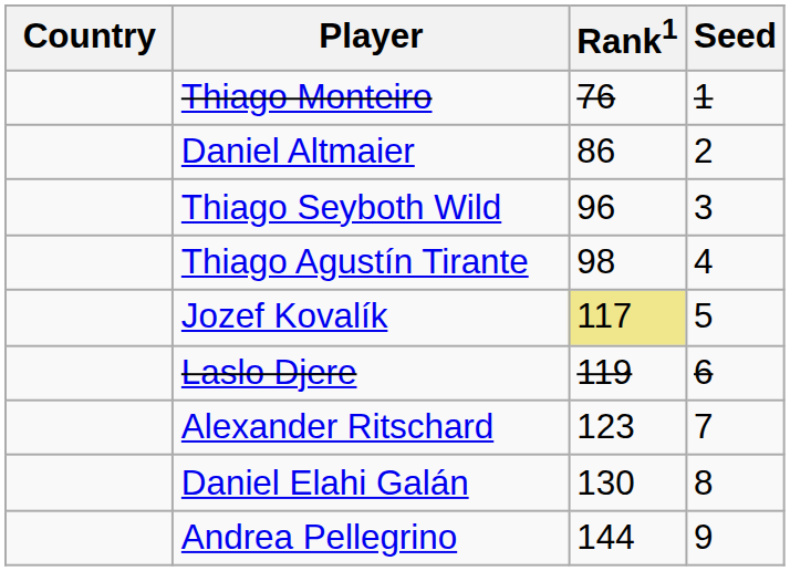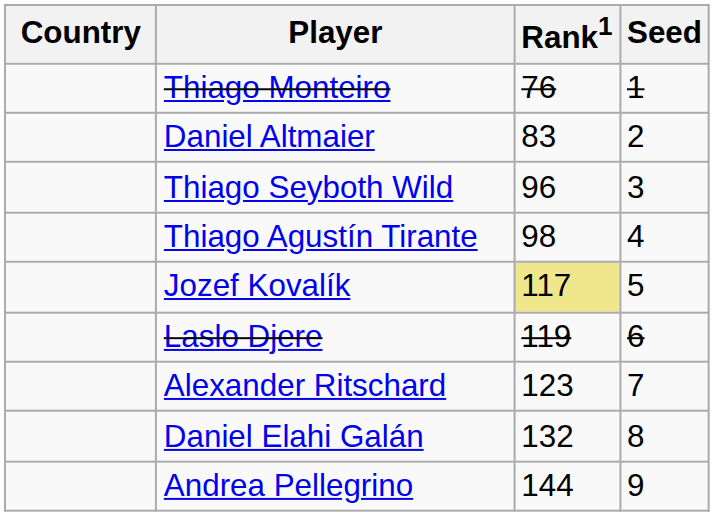Daniel Altmaier | Rank1: 86 -> 83
Daniel Elahi Galán | Rank1: 130 -> 132
